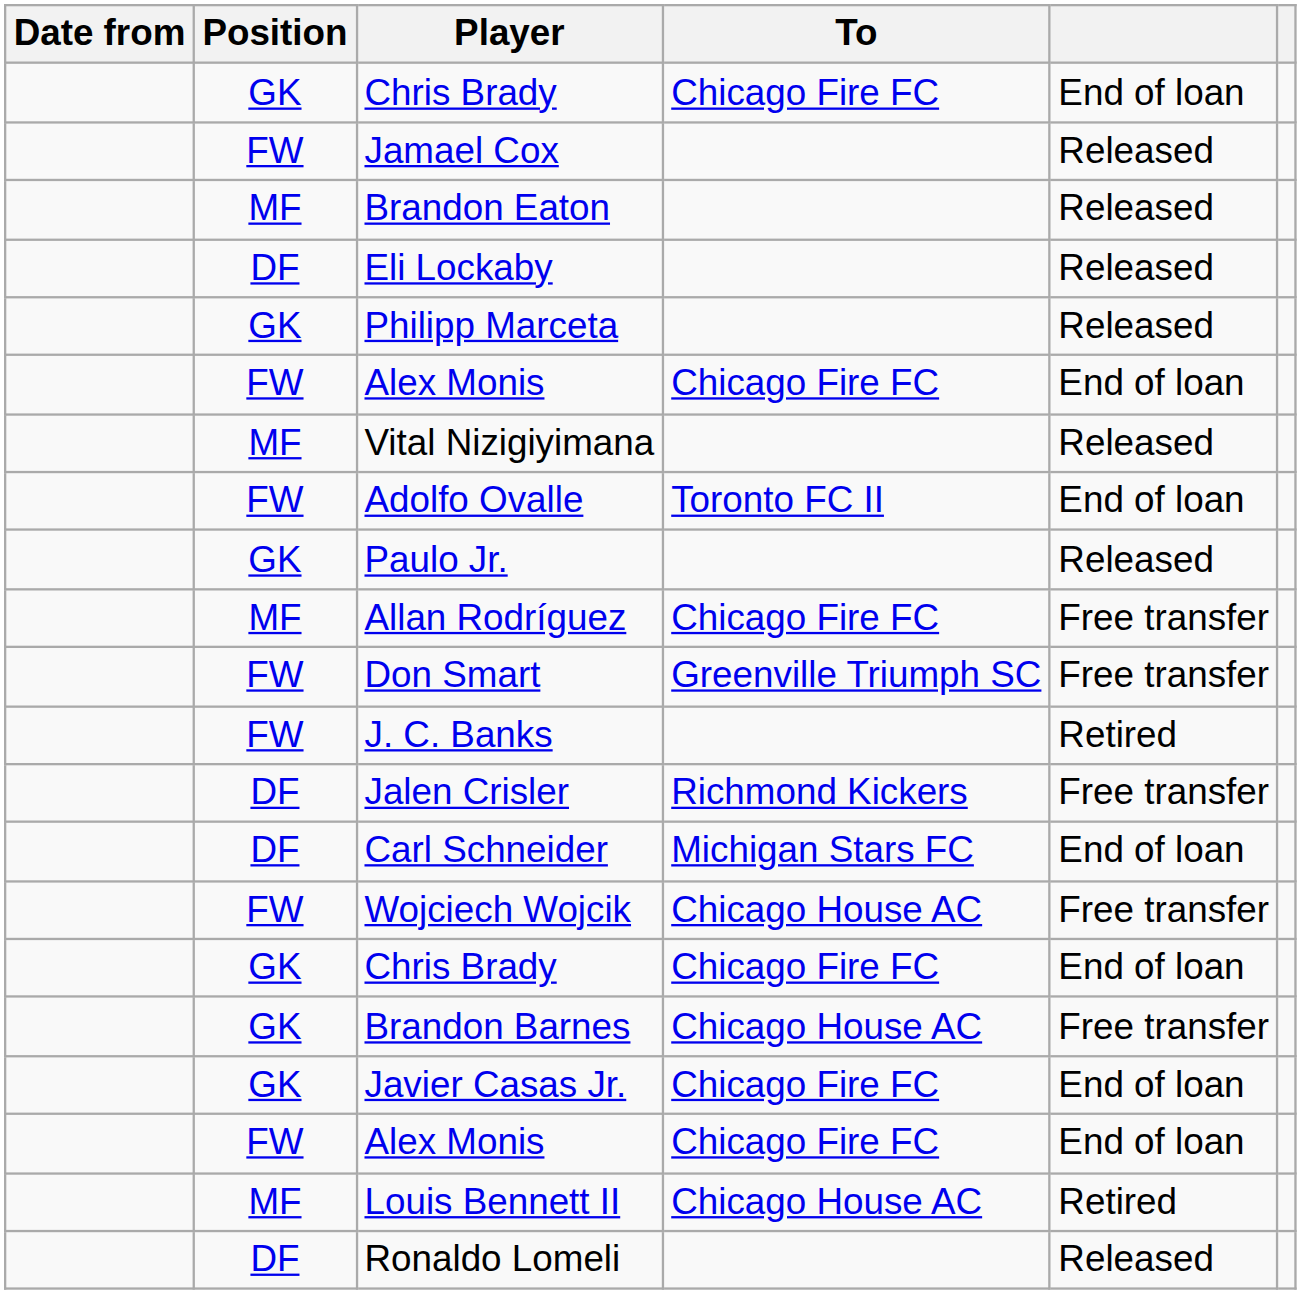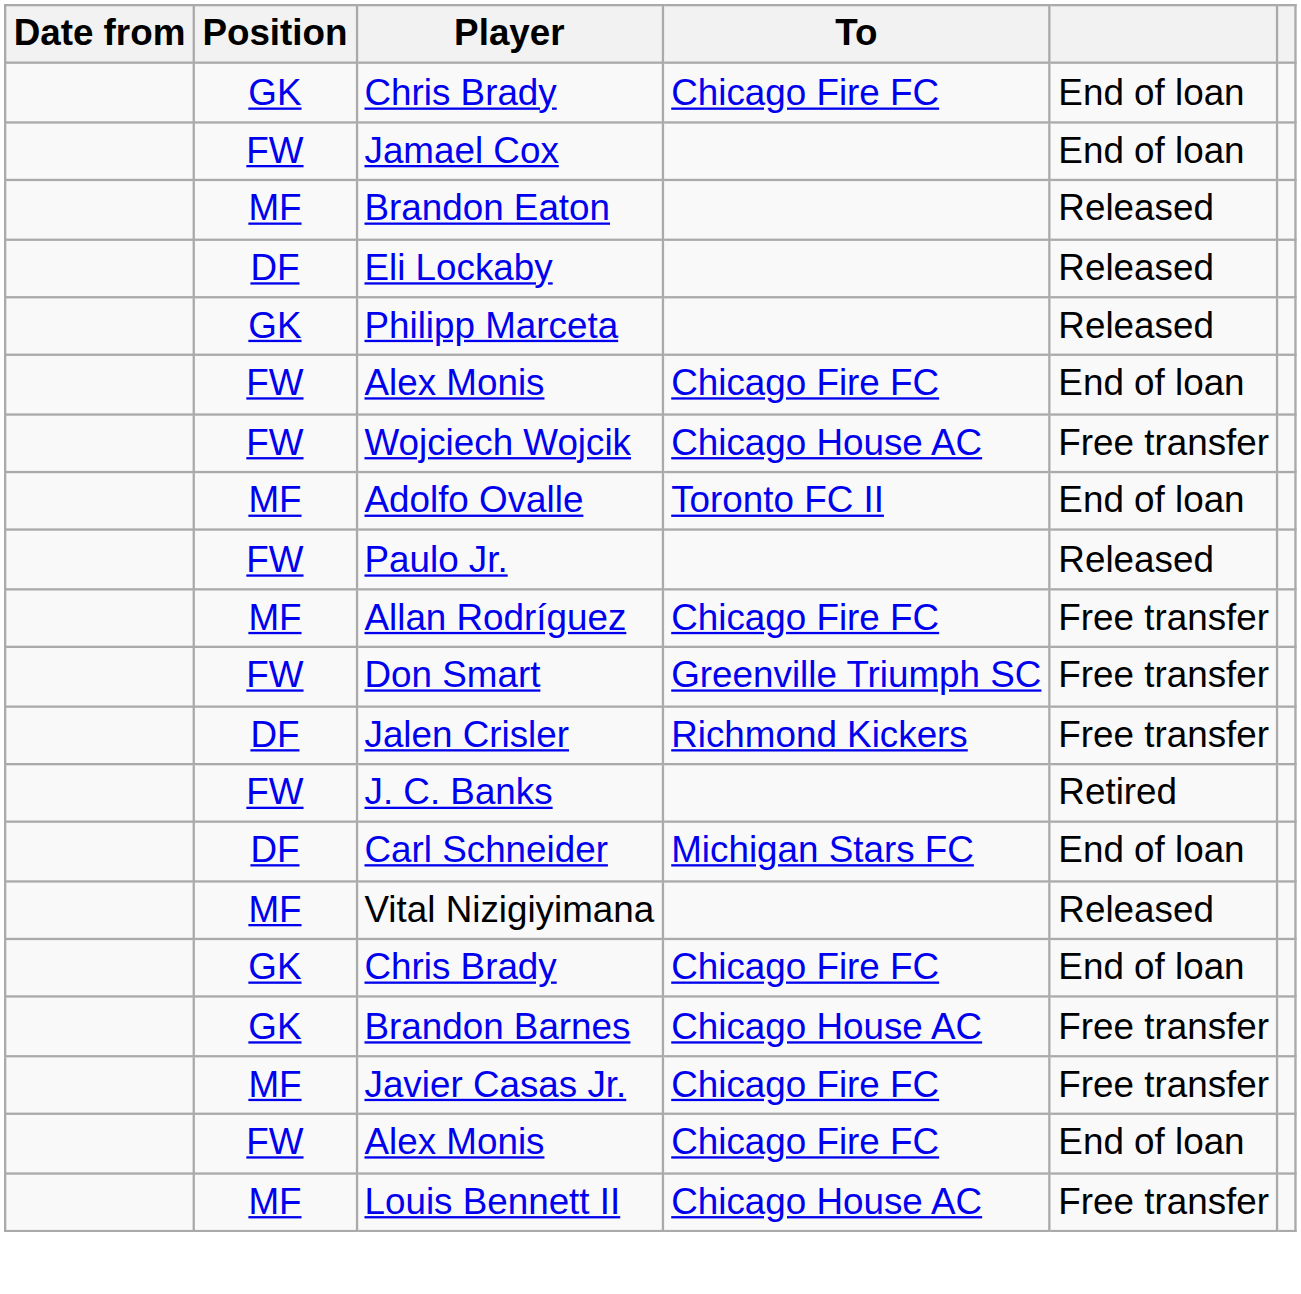Jamael Cox | column 5: Released -> End of loan
rows swapped: Vital Nizigiyimana <-> Wojciech Wojcik
Adolfo Ovalle | Position: FW -> MF
Paulo Jr. | Position: GK -> FW
rows swapped: J. C. Banks <-> Jalen Crisler
Javier Casas Jr. | Position: GK -> MF
Javier Casas Jr. | column 5: End of loan -> Free transfer
Louis Bennett II | column 5: Retired -> Free transfer
- row: DF | Ronaldo Lomeli | Released
